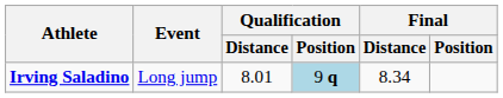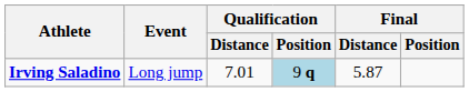Irving Saladino | Qualification / Distance: 8.01 -> 7.01
Irving Saladino | Final / Distance: 8.34 -> 5.87
